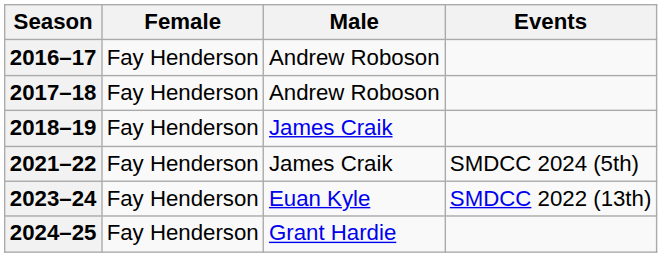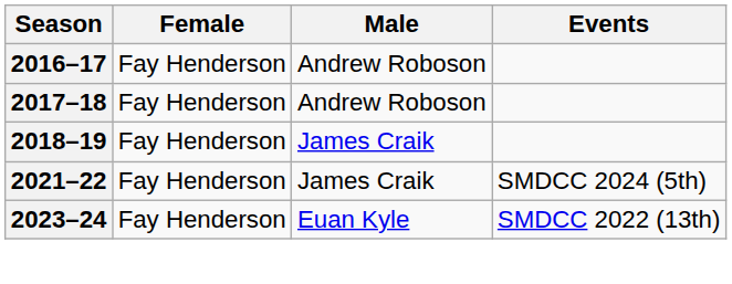- row: 2024–25 | Fay Henderson | Grant Hardie
